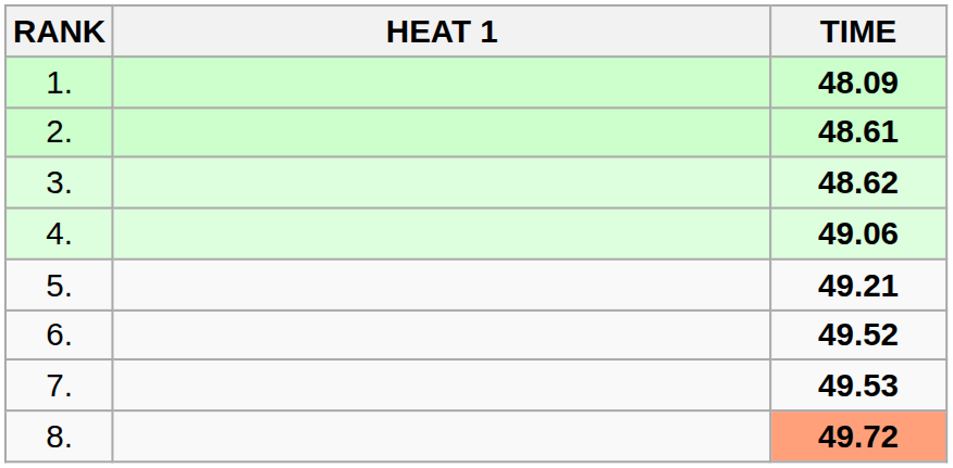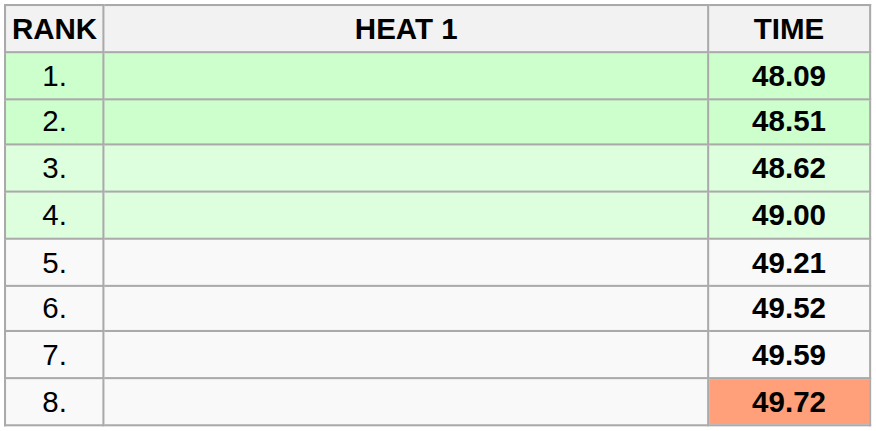2. | TIME: 48.61 -> 48.51
4. | TIME: 49.06 -> 49.00
7. | TIME: 49.53 -> 49.59
